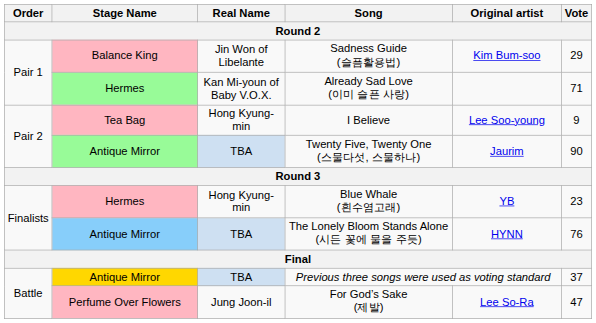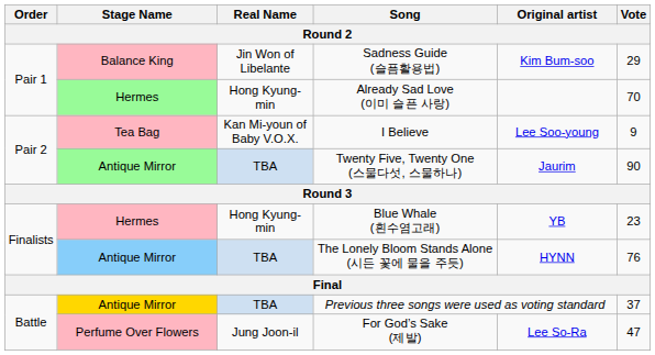Already Sad Love (이미 슬픈 사랑) | Real Name: Kan Mi-youn of Baby V.O.X. -> Hong Kyung-min
Already Sad Love (이미 슬픈 사랑) | Vote: 71 -> 70
I Believe | Real Name: Hong Kyung-min -> Kan Mi-youn of Baby V.O.X.
